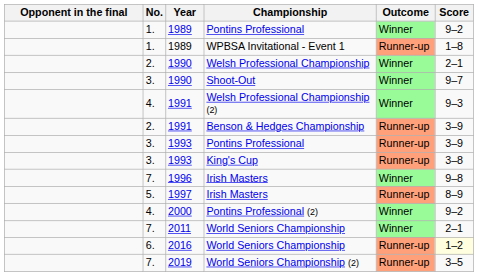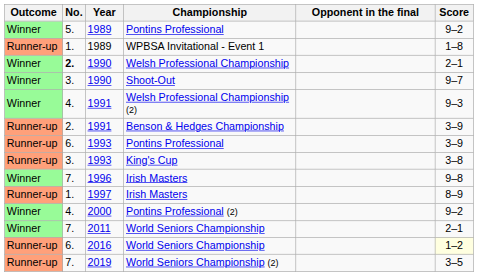columns swapped: Outcome <-> Opponent in the final
1989 / Pontins Professional | No.: 1. -> 5.
Welsh Professional Championship | No.: normal -> bold
1993 / Pontins Professional | No.: 3. -> 6.
1997 / Irish Masters | No.: 5. -> 1.
